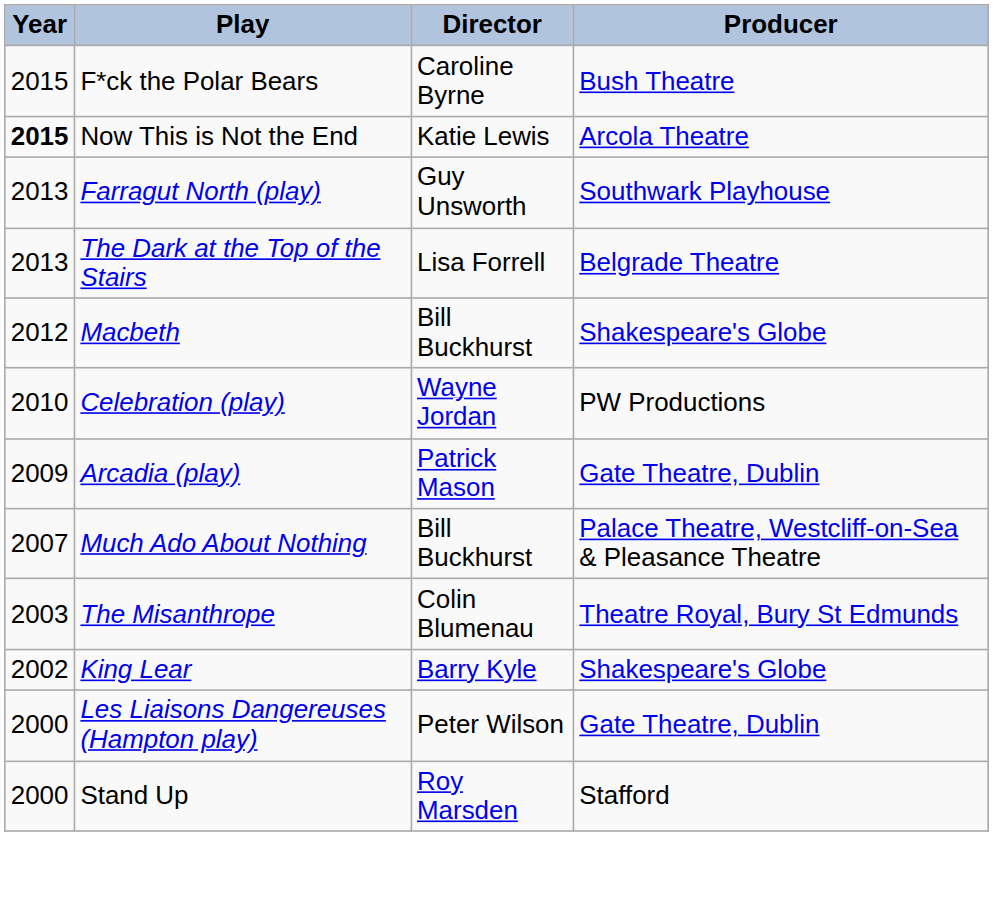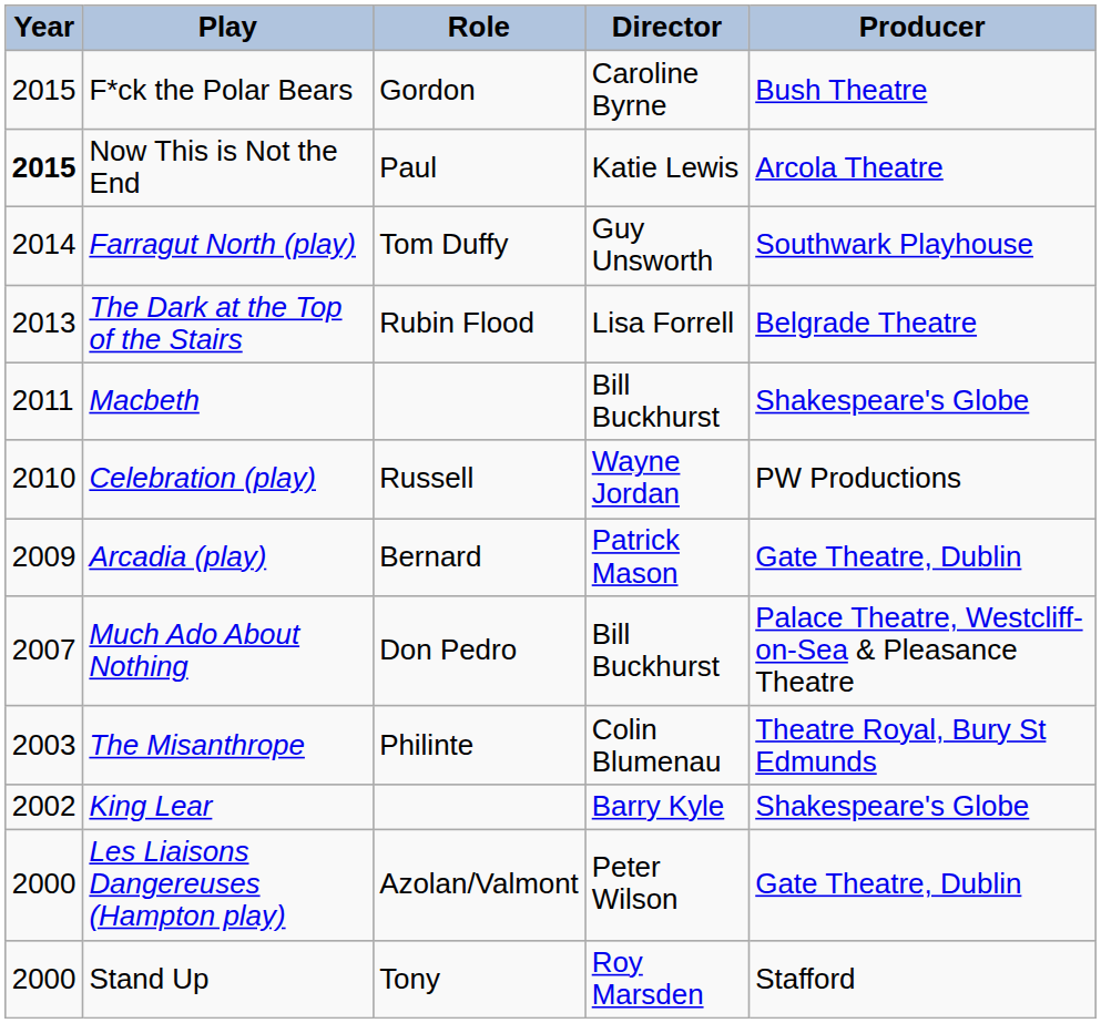+ column: Role | Gordon | Paul | Tom Duffy | Rubin Flood | Russell | Bernard | Don Pedro | Philinte | Azolan/Valmont | Tony
Farragut North (play) | Year: 2013 -> 2014
Macbeth | Year: 2012 -> 2011
